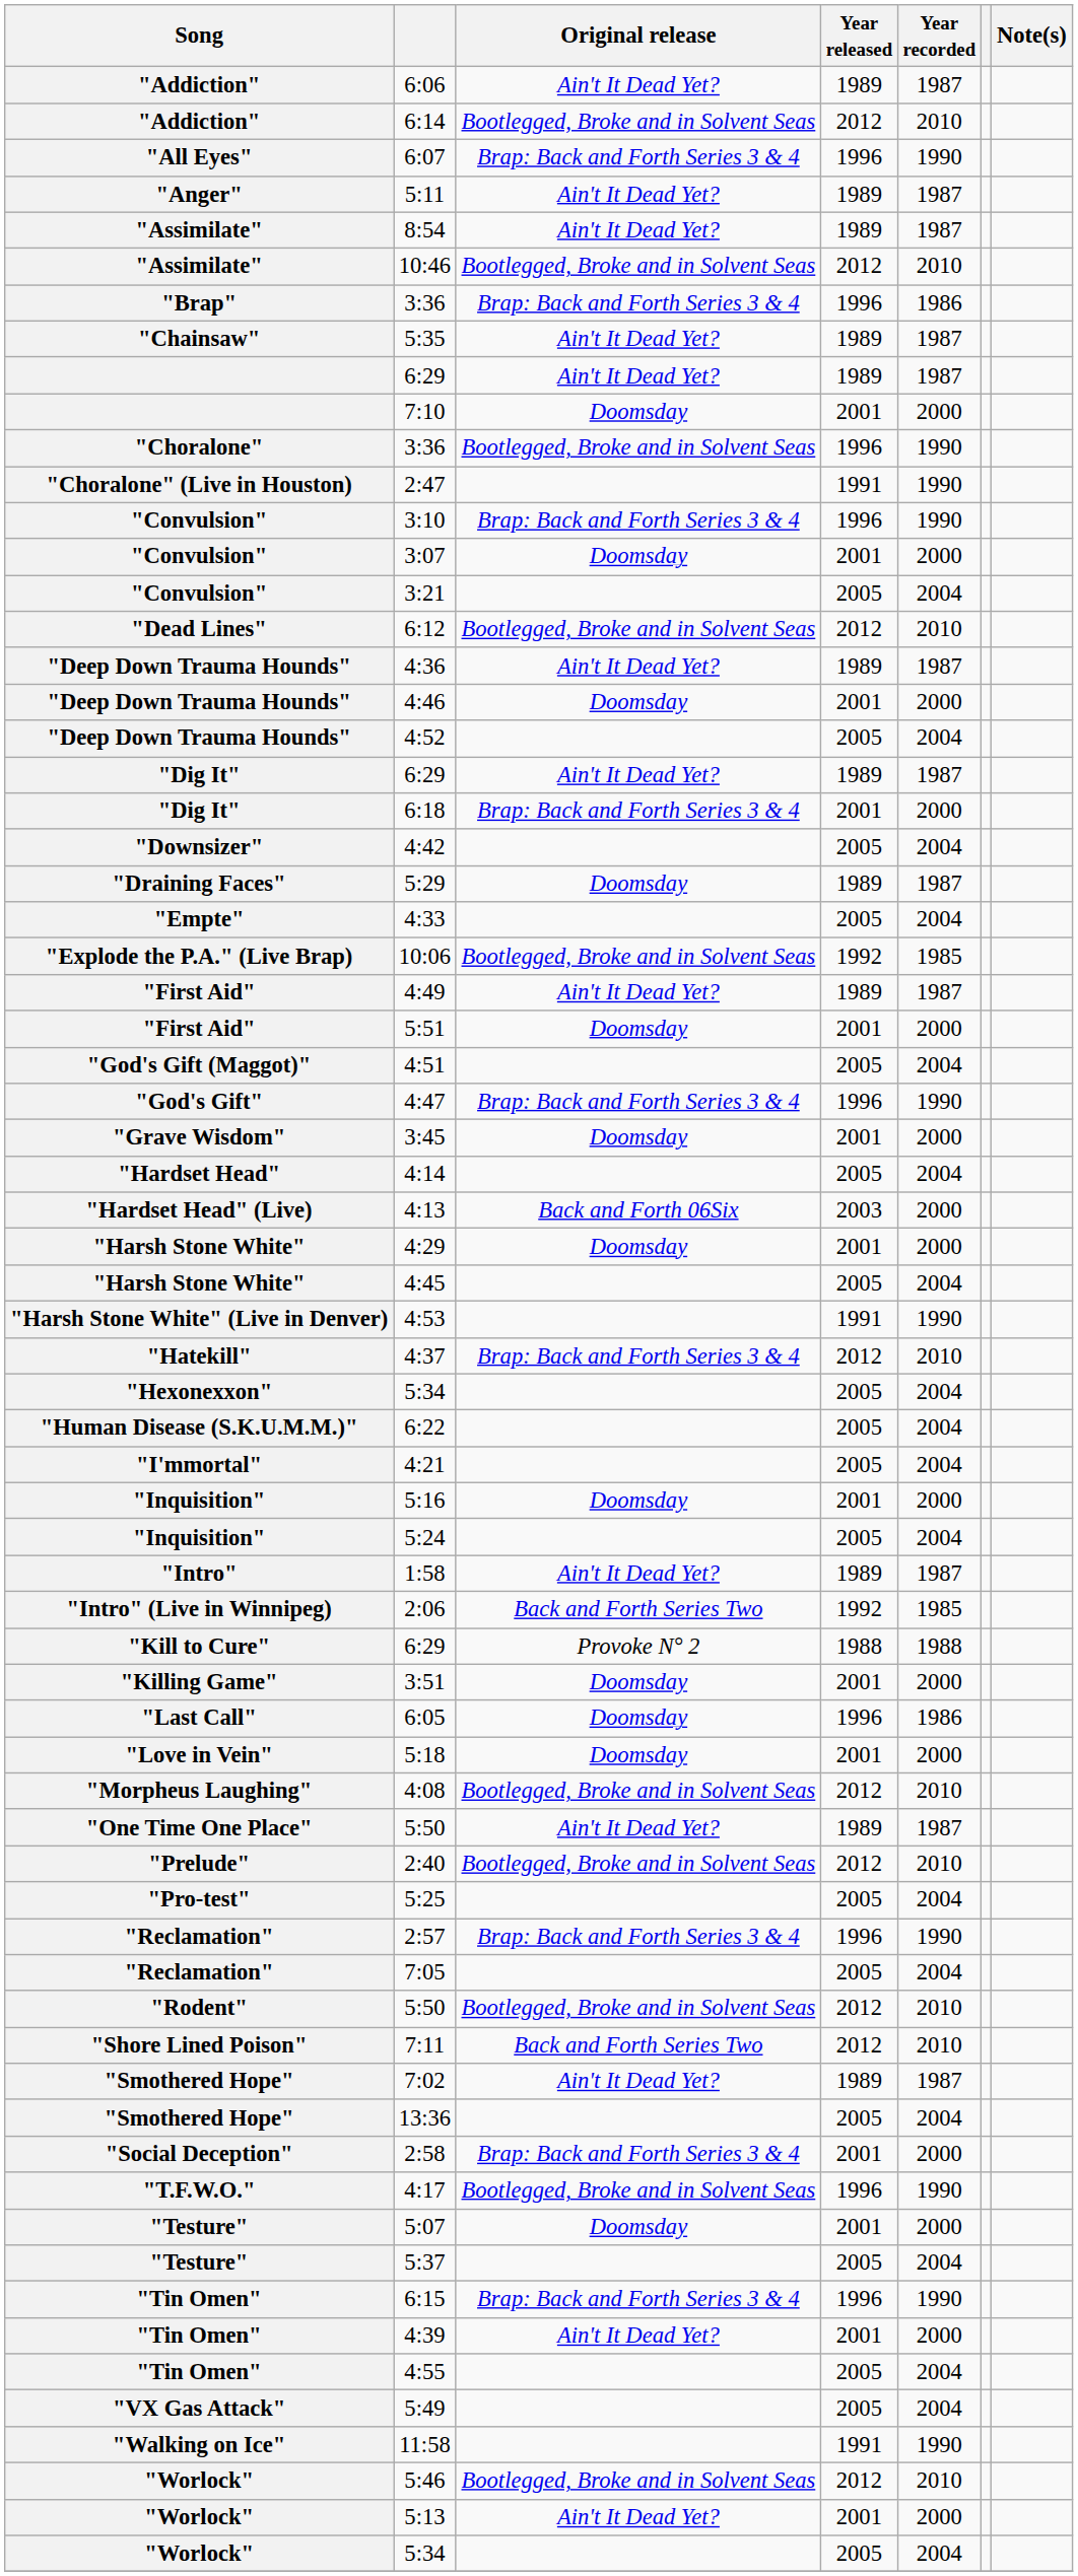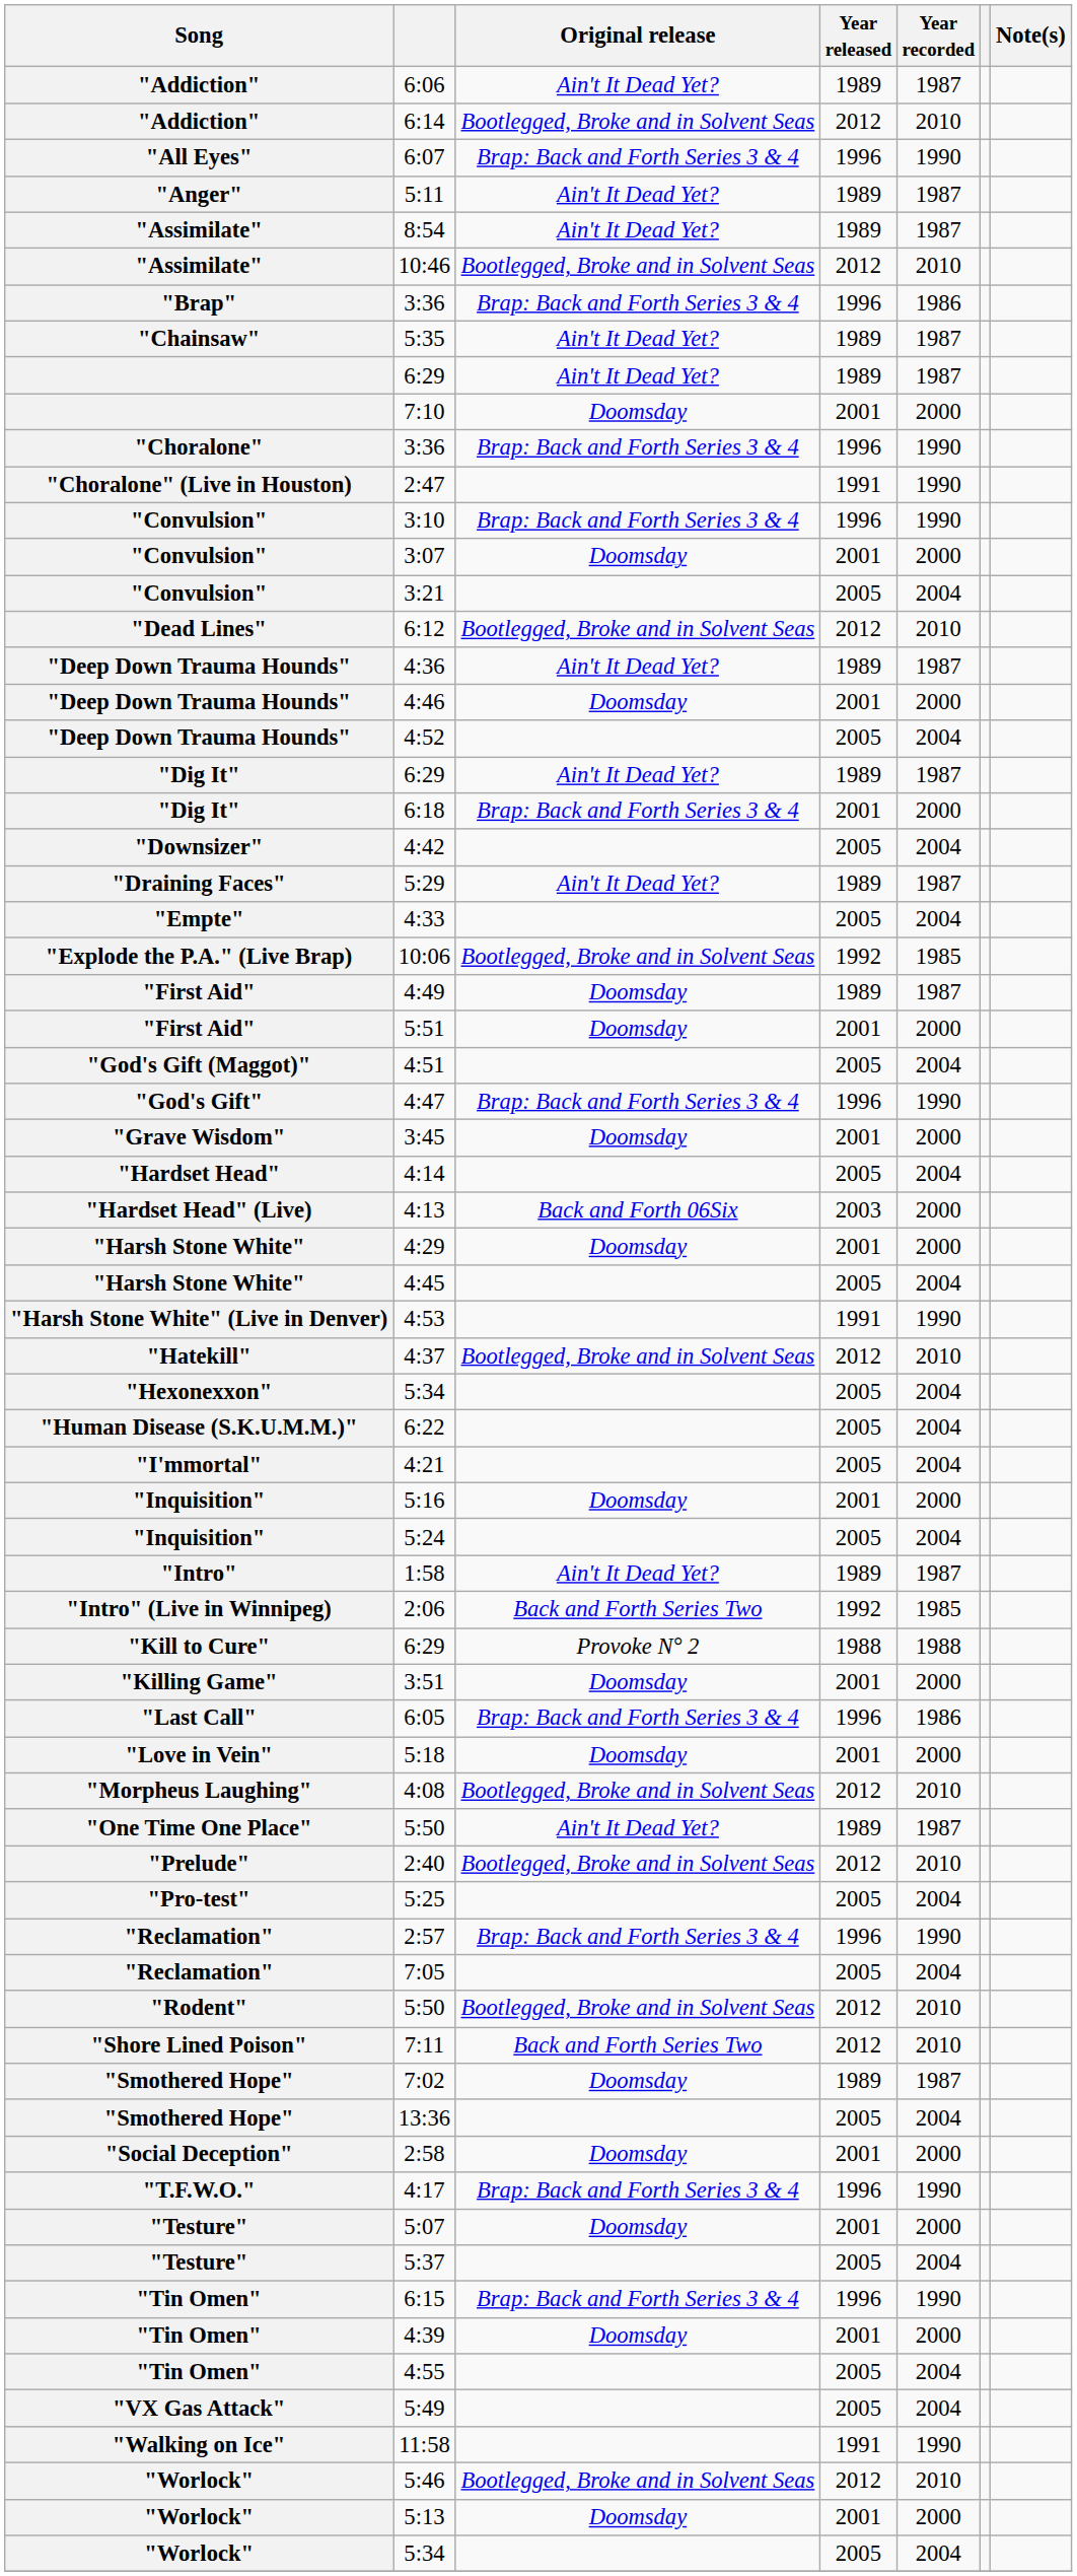"Choralone" / 3:36 | Original release: Bootlegged, Broke and in Solvent Seas -> Brap: Back and Forth Series 3 & 4
5:29 | Original release: Doomsday -> Ain't It Dead Yet?
4:49 | Original release: Ain't It Dead Yet? -> Doomsday
4:37 | Original release: Brap: Back and Forth Series 3 & 4 -> Bootlegged, Broke and in Solvent Seas
6:05 | Original release: Doomsday -> Brap: Back and Forth Series 3 & 4
7:02 | Original release: Ain't It Dead Yet? -> Doomsday
2:58 | Original release: Brap: Back and Forth Series 3 & 4 -> Doomsday
4:17 | Original release: Bootlegged, Broke and in Solvent Seas -> Brap: Back and Forth Series 3 & 4
4:39 | Original release: Ain't It Dead Yet? -> Doomsday
5:13 | Original release: Ain't It Dead Yet? -> Doomsday
